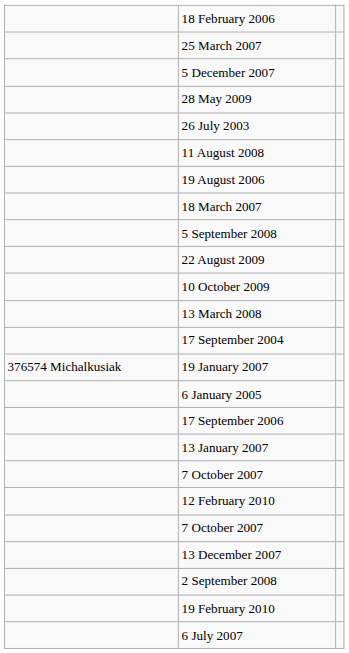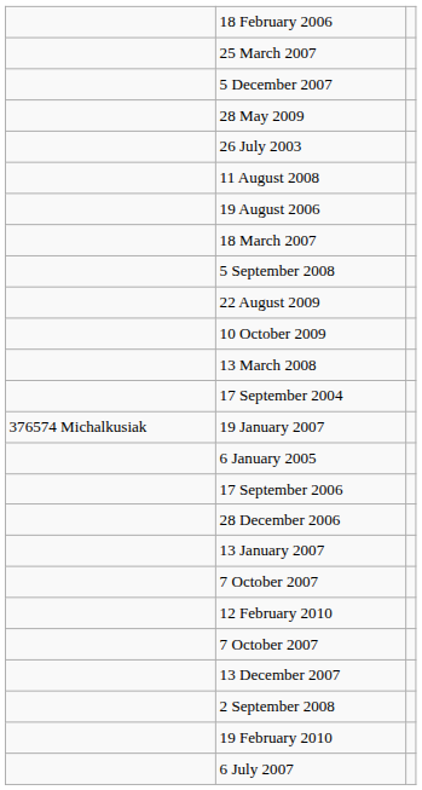+ row: 28 December 2006
